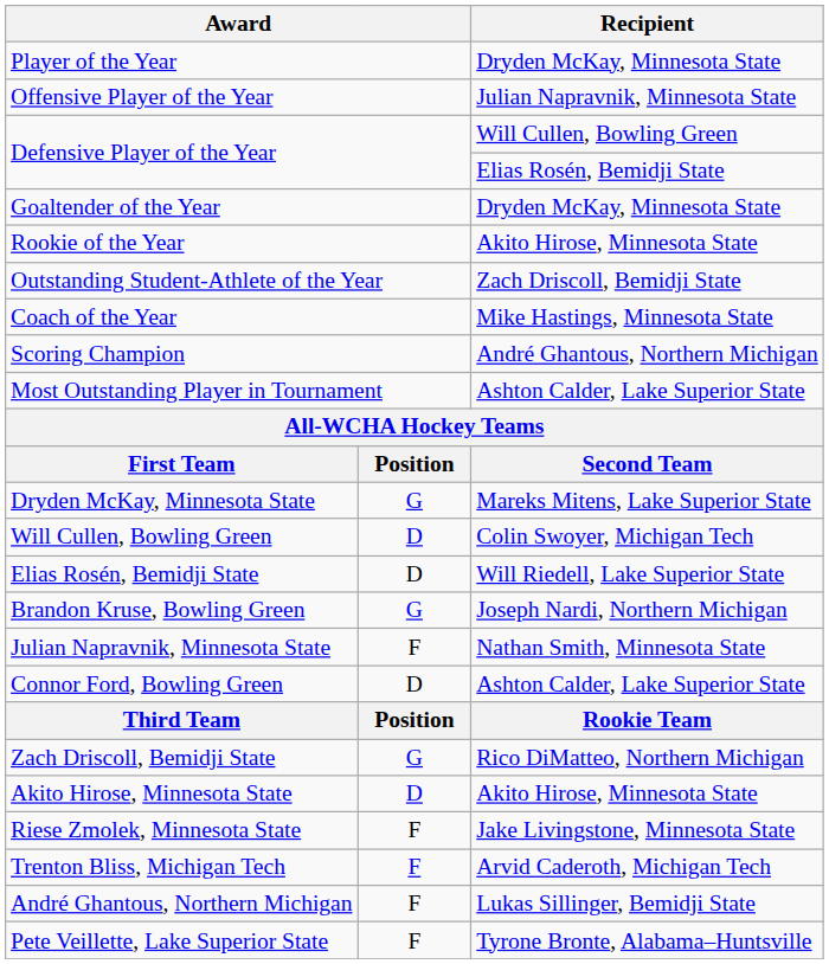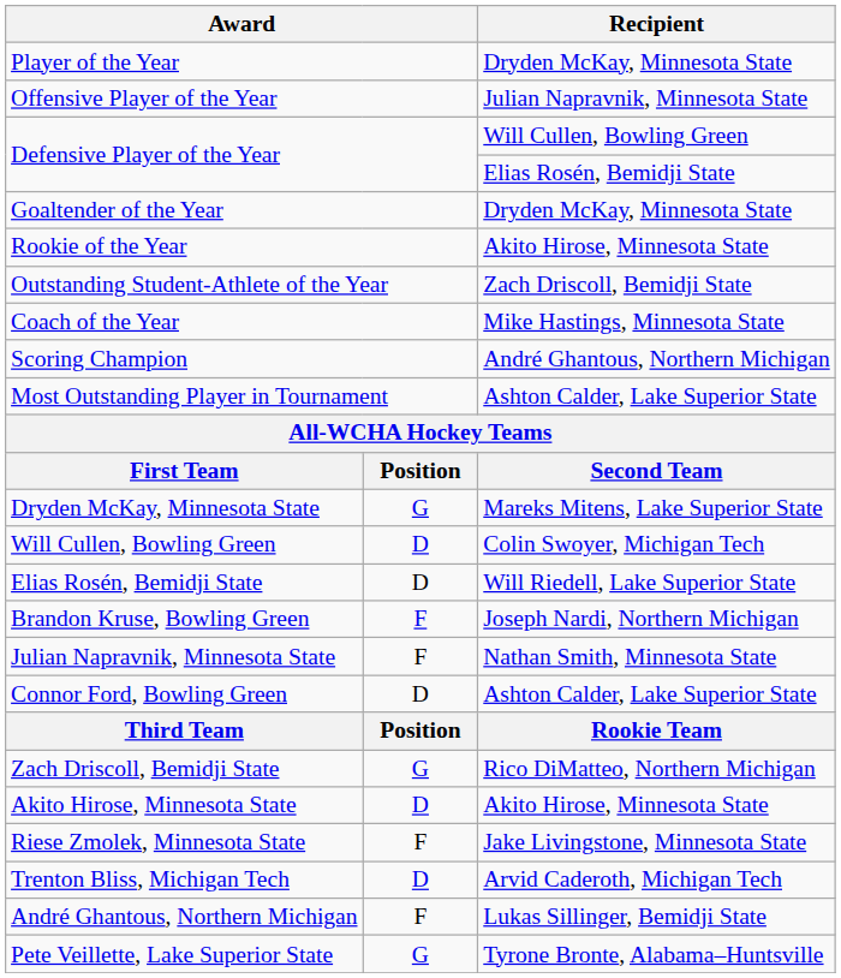Brandon Kruse, Bowling Green | column 2: G -> F
Trenton Bliss, Michigan Tech | column 2: F -> D
Pete Veillette, Lake Superior State | column 2: F -> G
